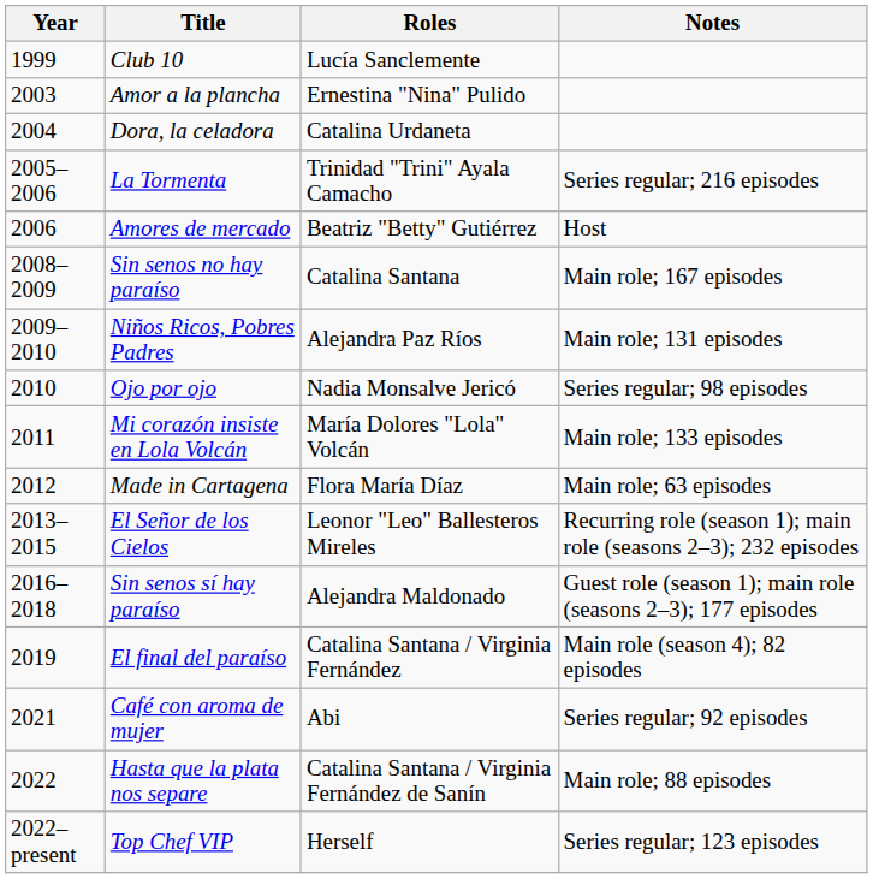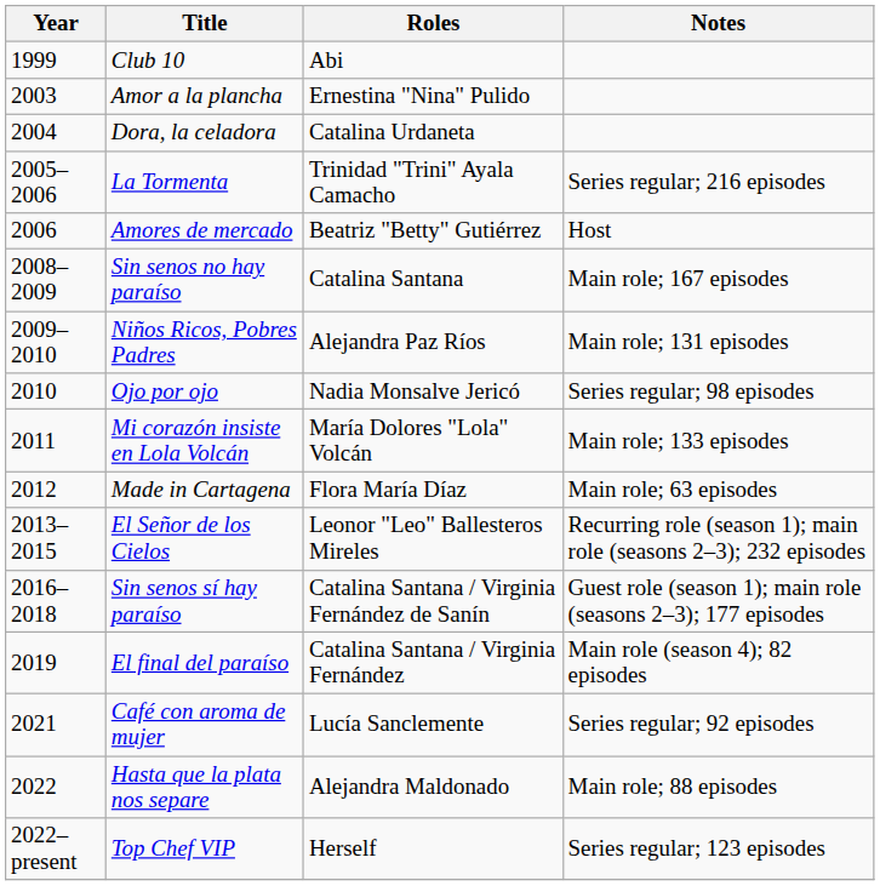Club 10 | Roles: Lucía Sanclemente -> Abi
Sin senos sí hay paraíso | Roles: Alejandra Maldonado -> Catalina Santana / Virginia Fernández de Sanín
Café con aroma de mujer | Roles: Abi -> Lucía Sanclemente
Hasta que la plata nos separe | Roles: Catalina Santana / Virginia Fernández de Sanín -> Alejandra Maldonado
